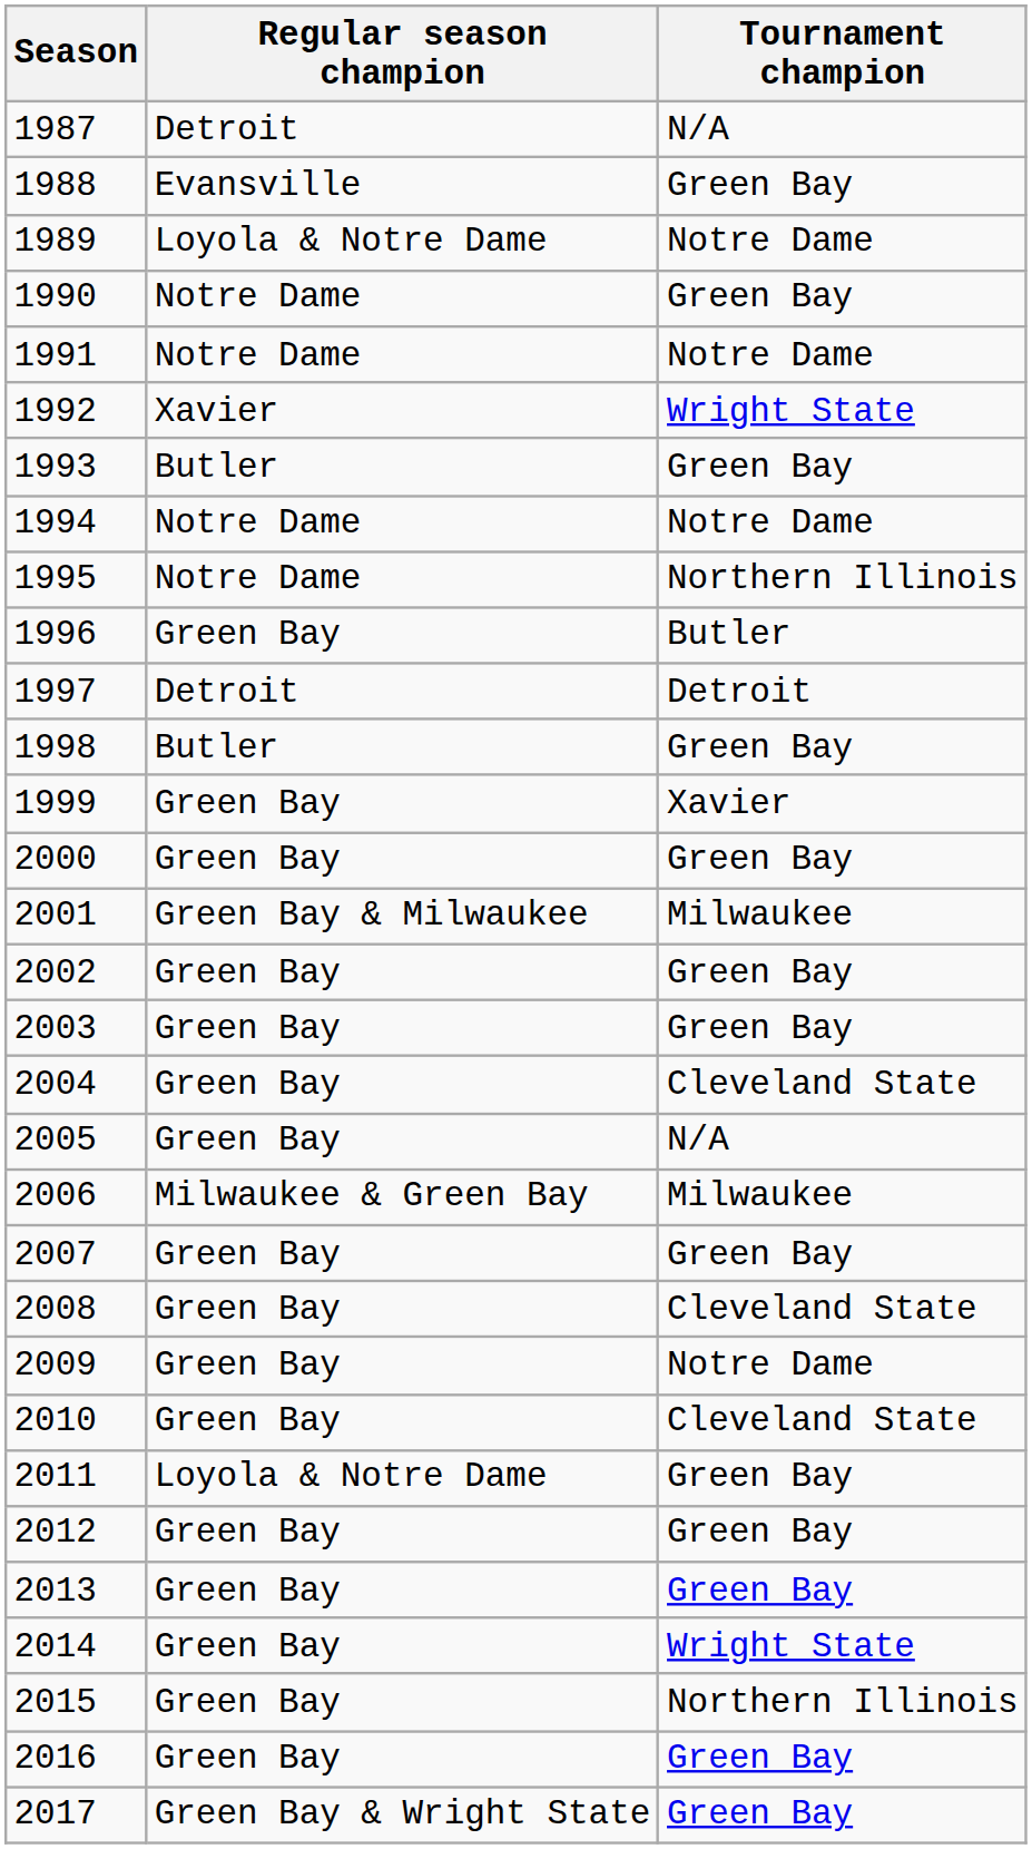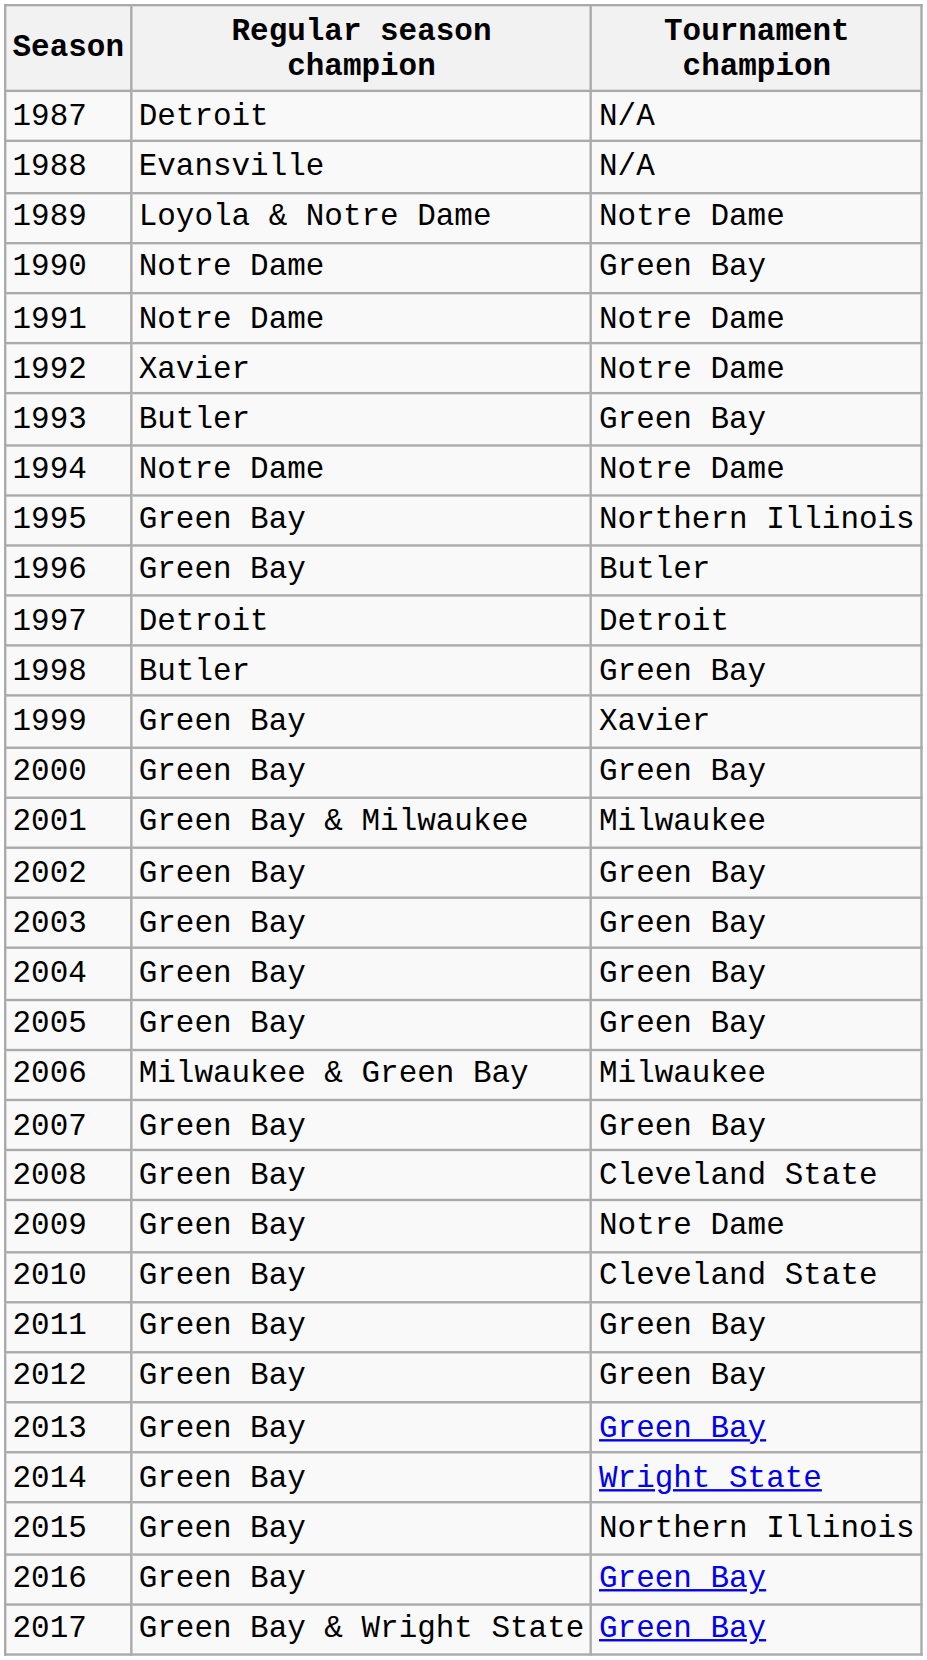1988 | Tournament champion: Green Bay -> N/A
1992 | Tournament champion: Wright State -> Notre Dame
1995 | Regular season champion: Notre Dame -> Green Bay
2004 | Tournament champion: Cleveland State -> Green Bay
2005 | Tournament champion: N/A -> Green Bay
2011 | Regular season champion: Loyola & Notre Dame -> Green Bay
